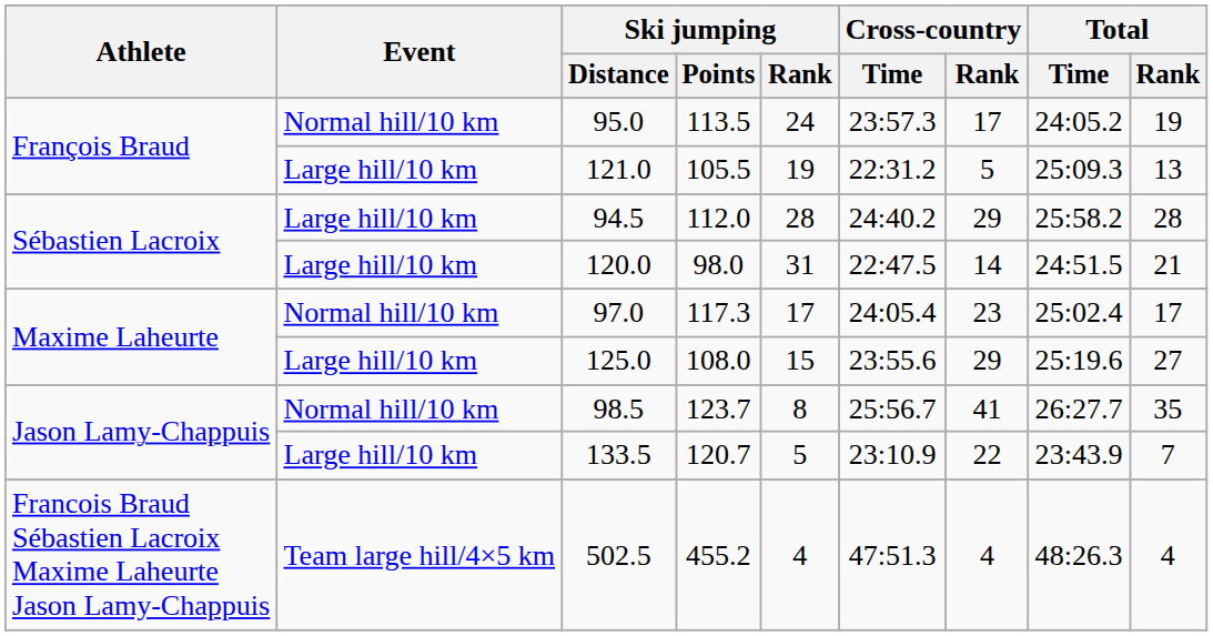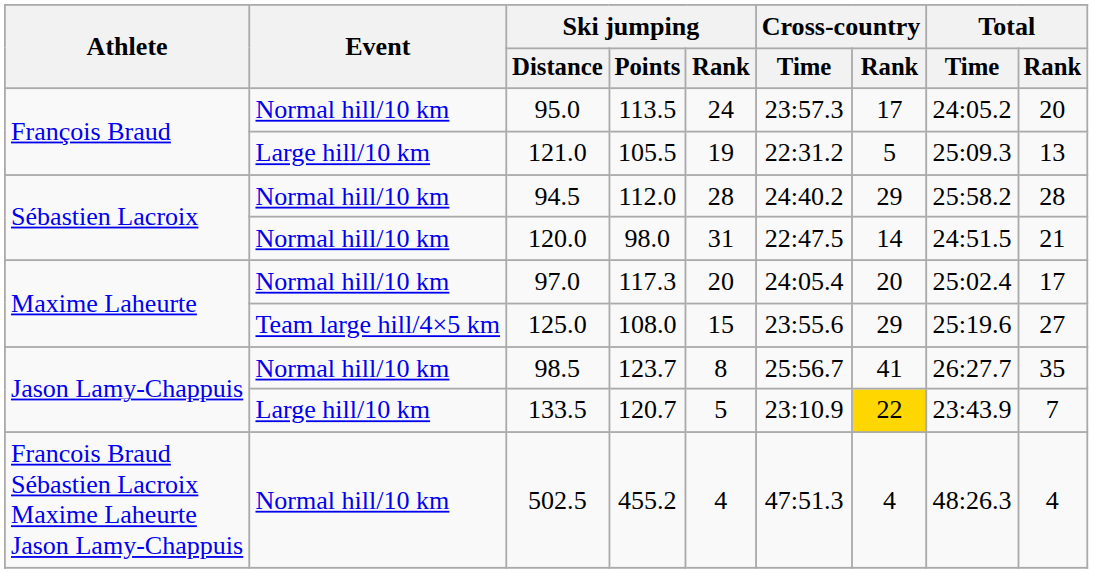95.0 | Total / Rank: 19 -> 20
94.5 | Event: Large hill/10 km -> Normal hill/10 km
120.0 | Event: Large hill/10 km -> Normal hill/10 km
97.0 | Ski jumping / Rank: 17 -> 20
97.0 | Cross-country / Rank: 23 -> 20
125.0 | Event: Large hill/10 km -> Team large hill/4×5 km
133.5 | Cross-country / Rank: no background -> gold background
502.5 | Event: Team large hill/4×5 km -> Normal hill/10 km
